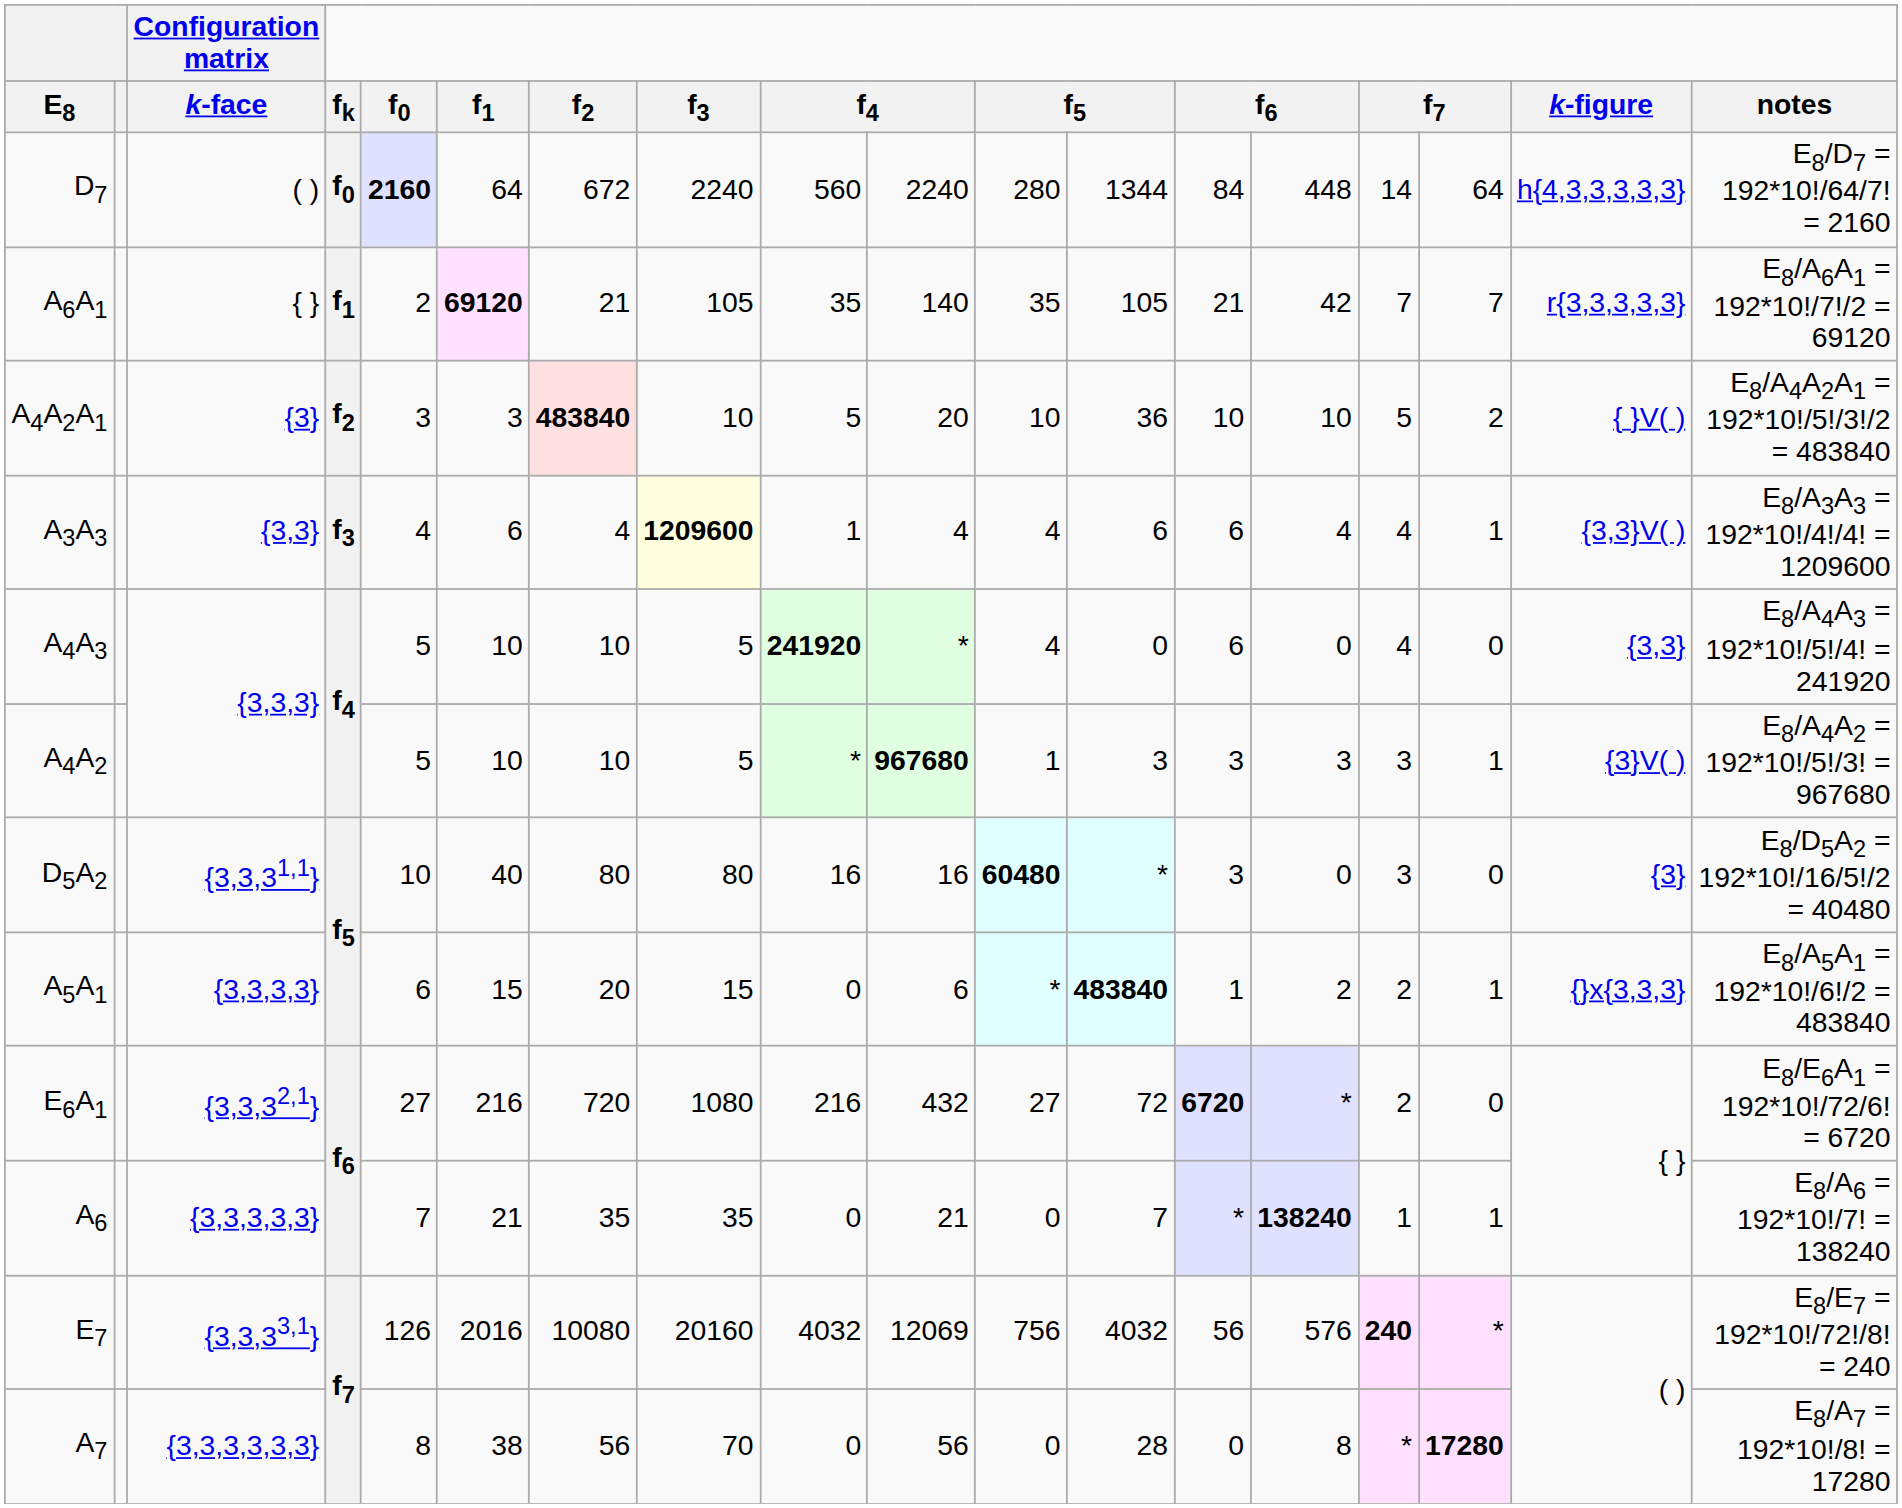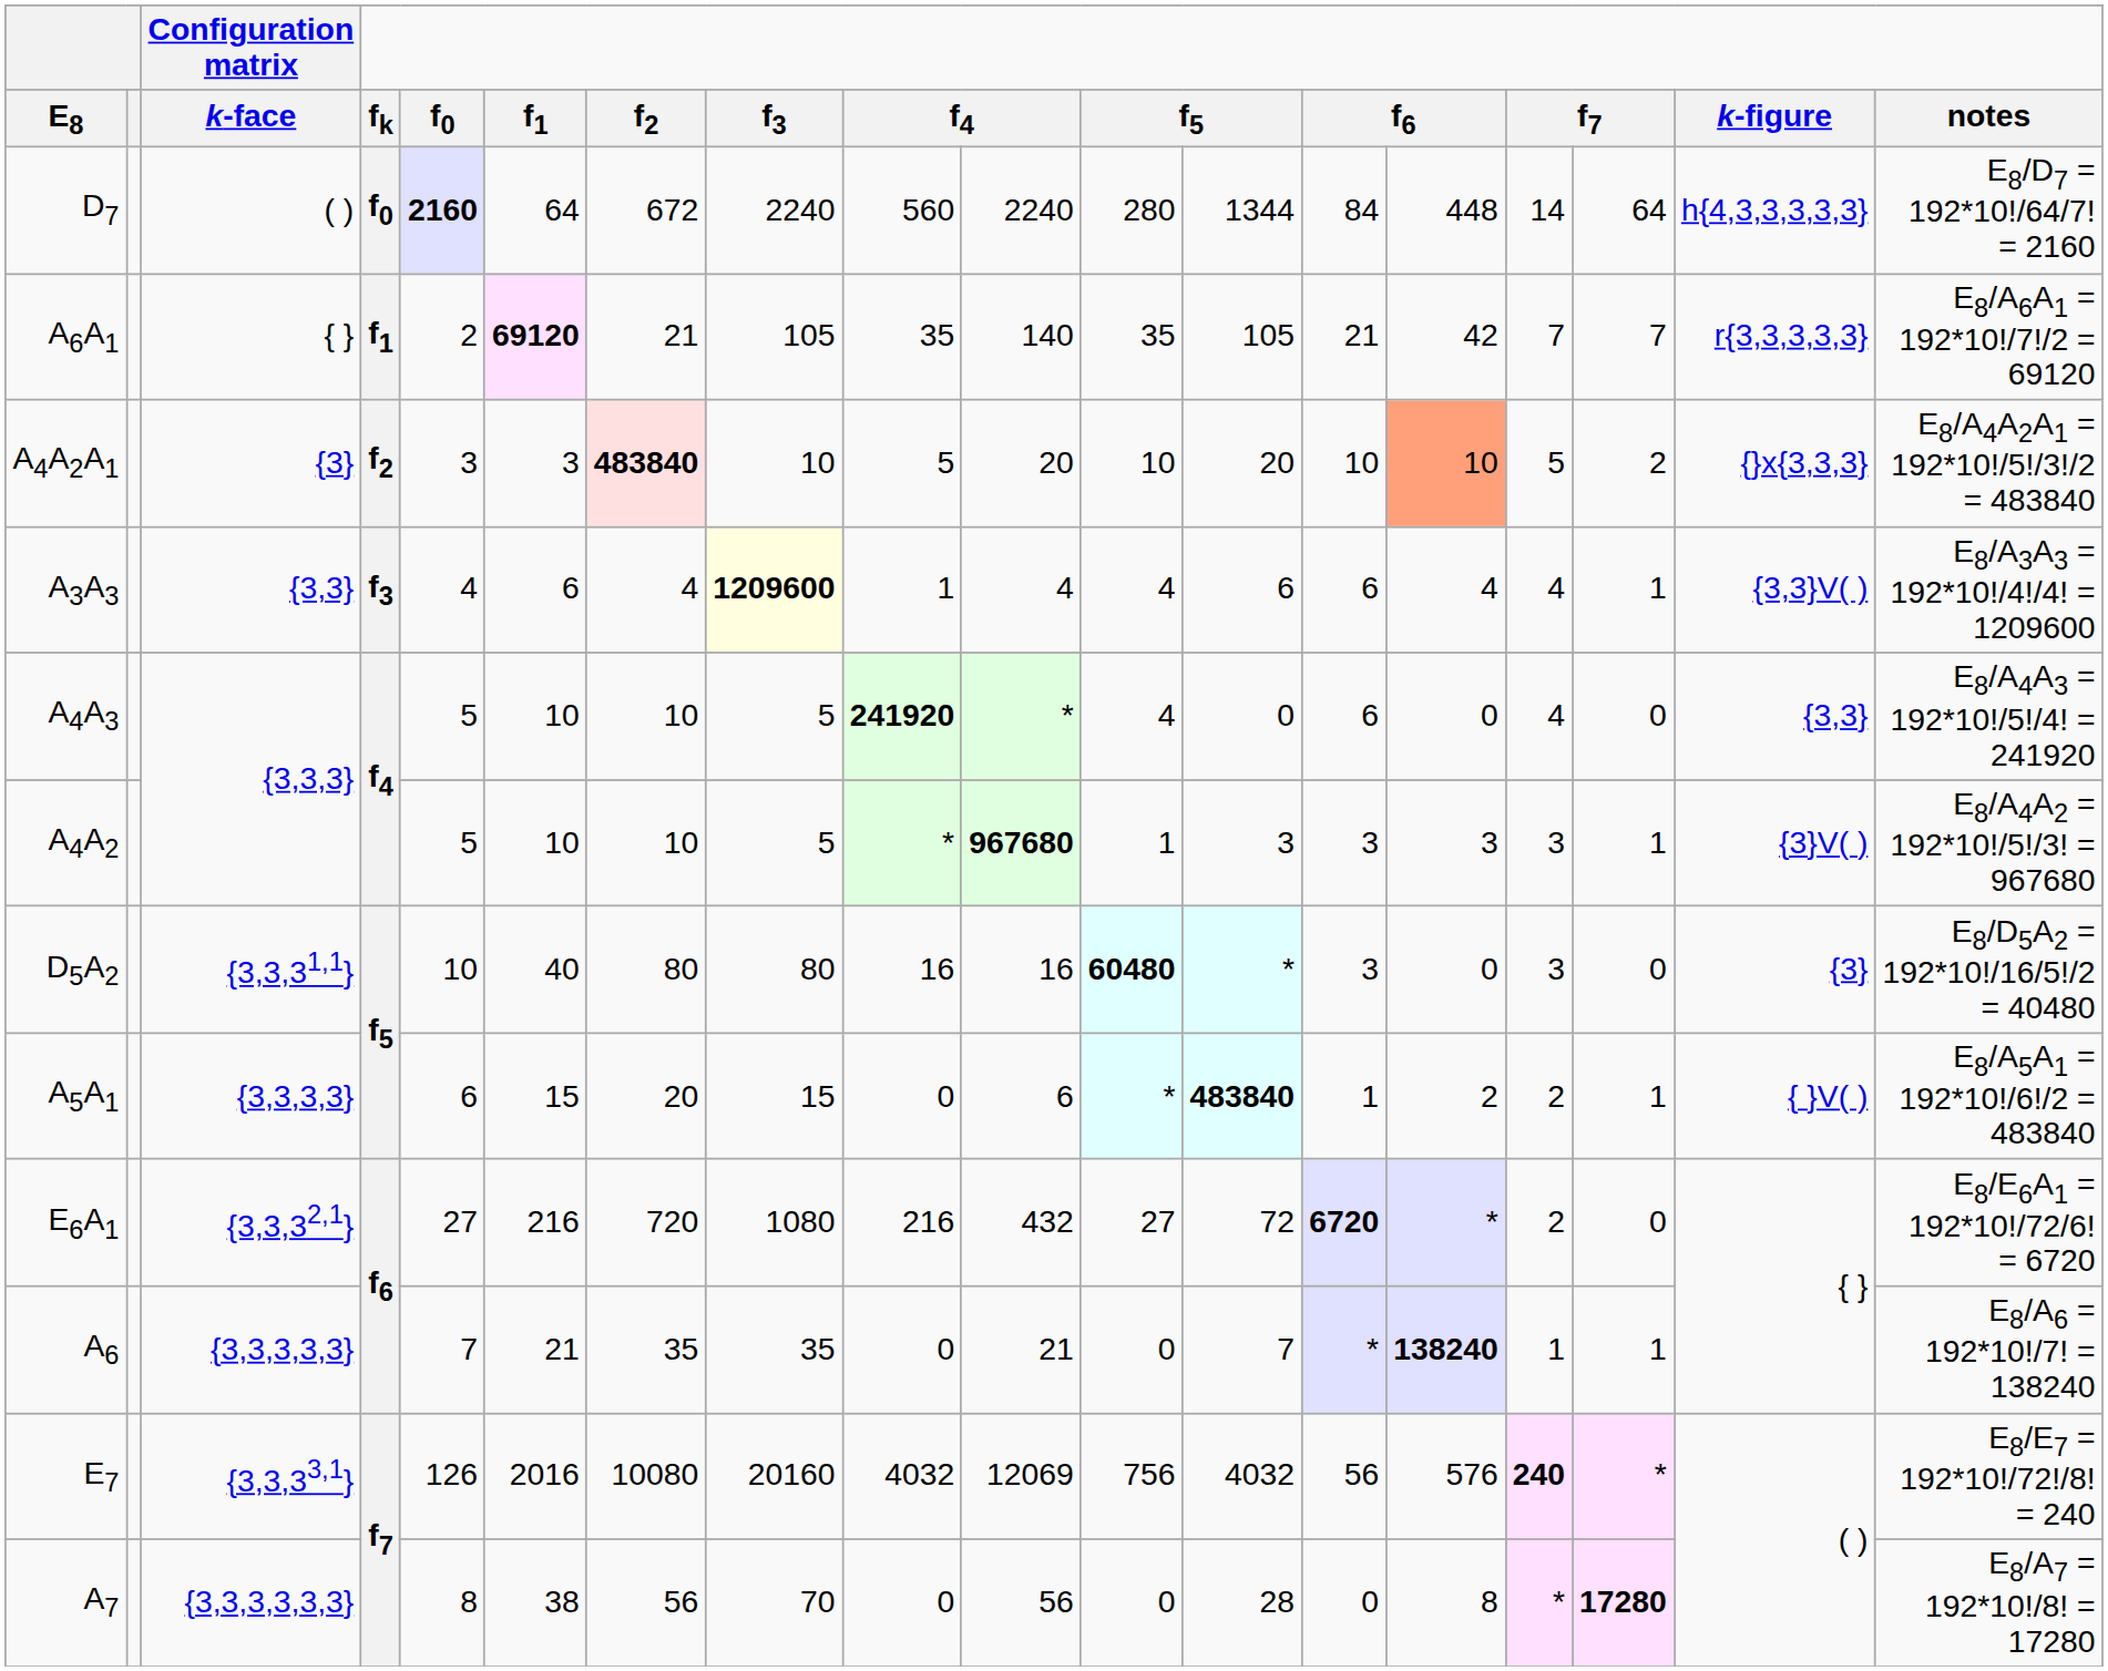A4A2A1 | column 12: 36 -> 20
A4A2A1 | column 14: no background -> lightsalmon background
A4A2A1 | k-figure: { }V( ) -> {}x{3,3,3}
A5A1 | k-figure: {}x{3,3,3} -> { }V( )
